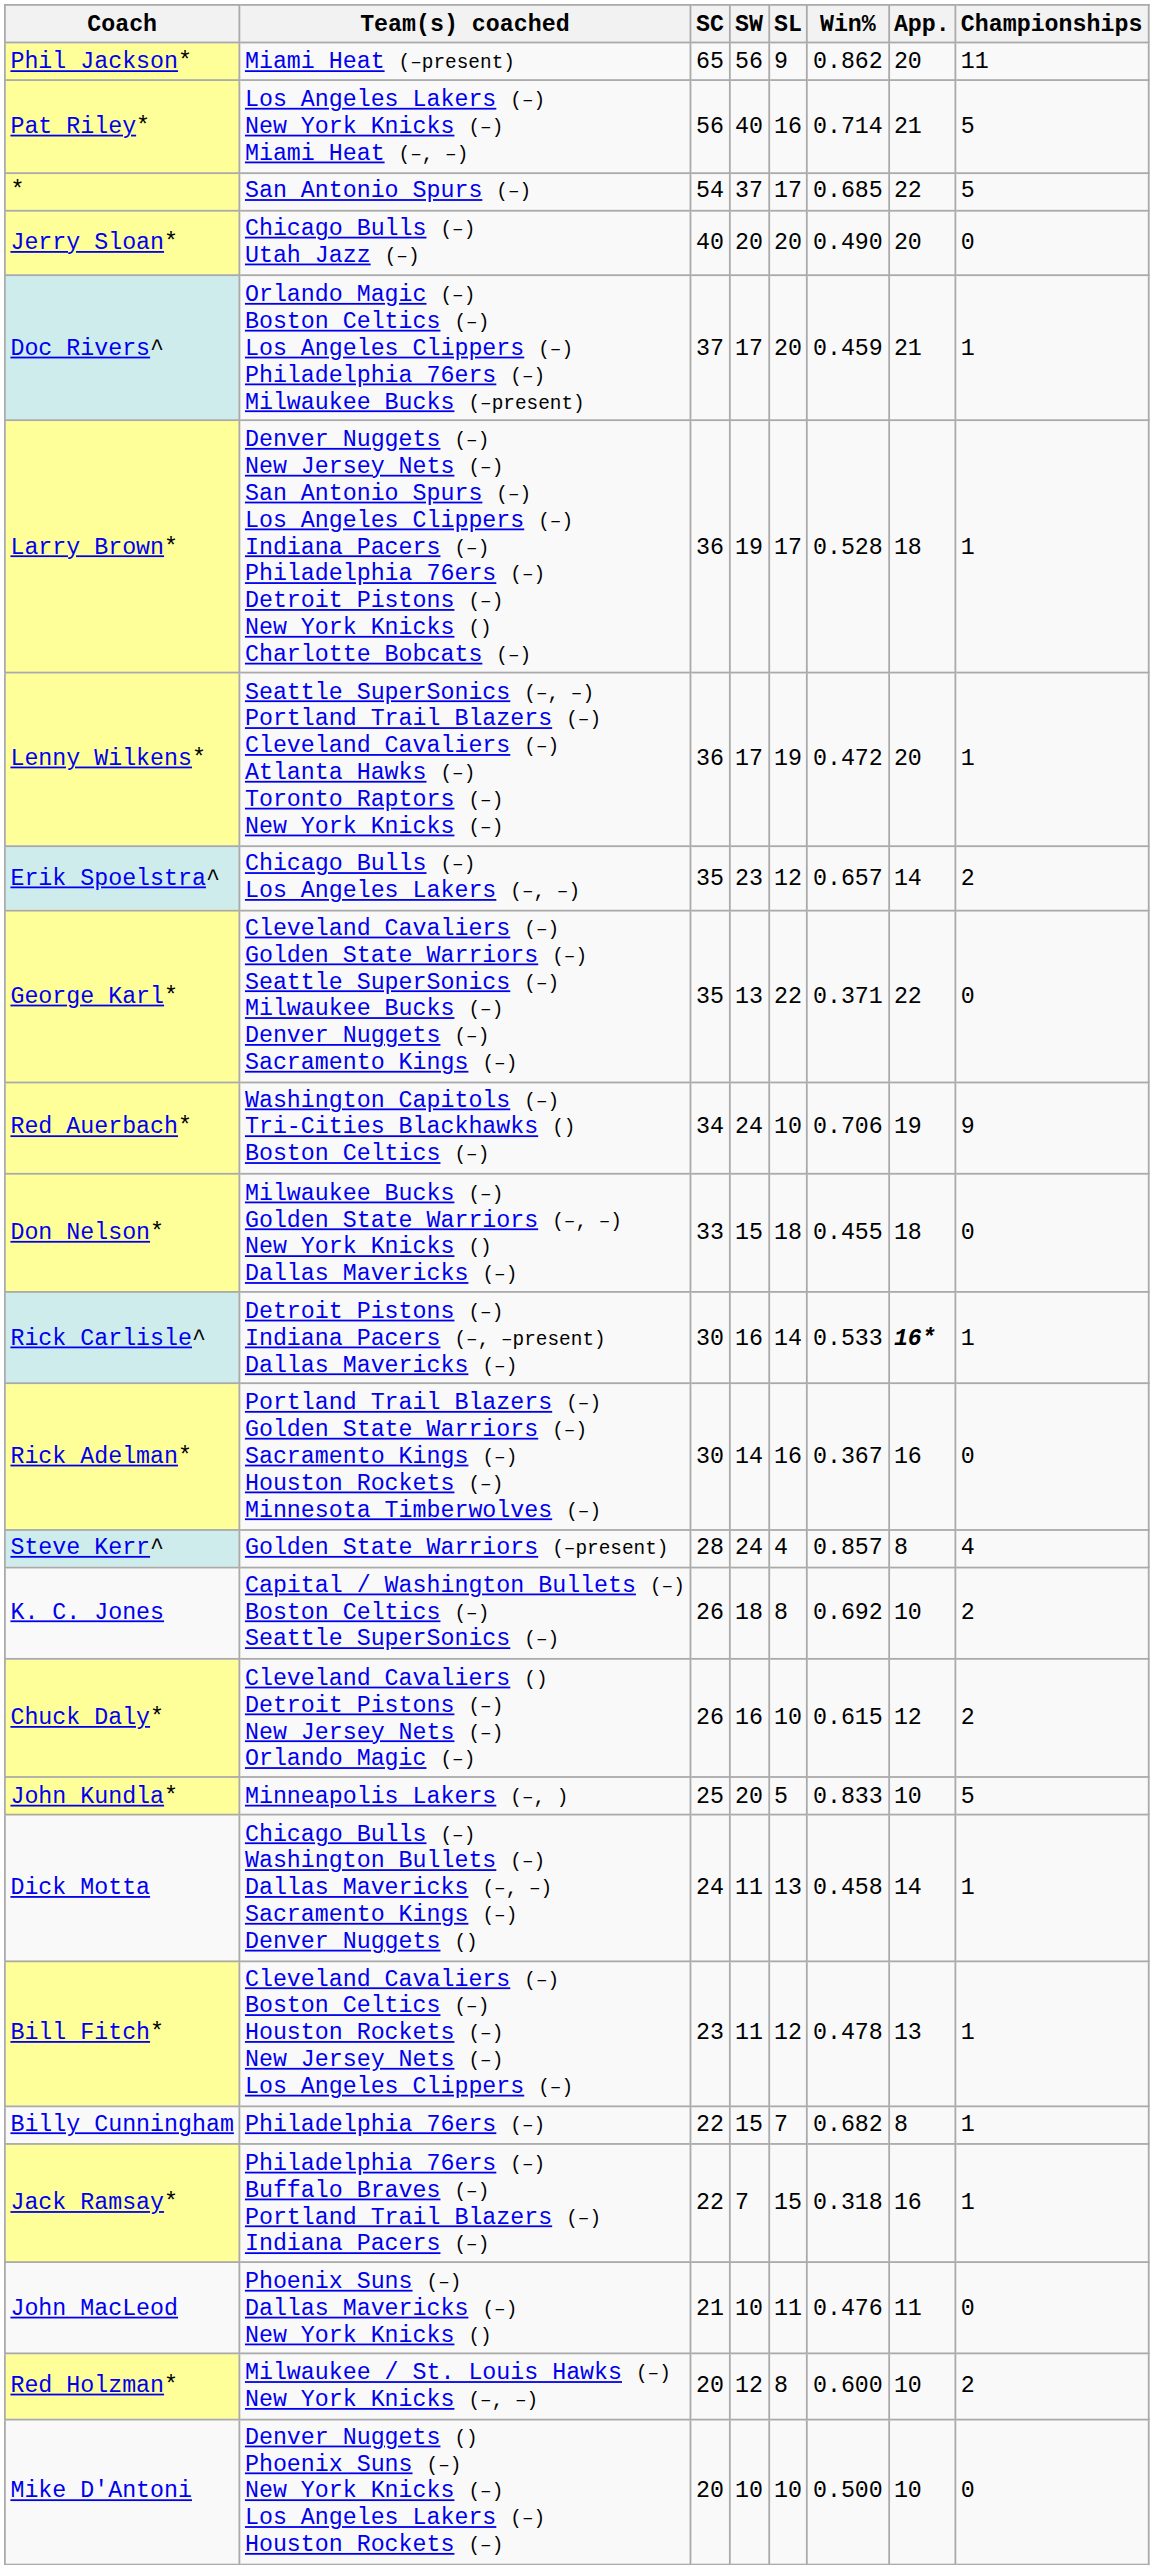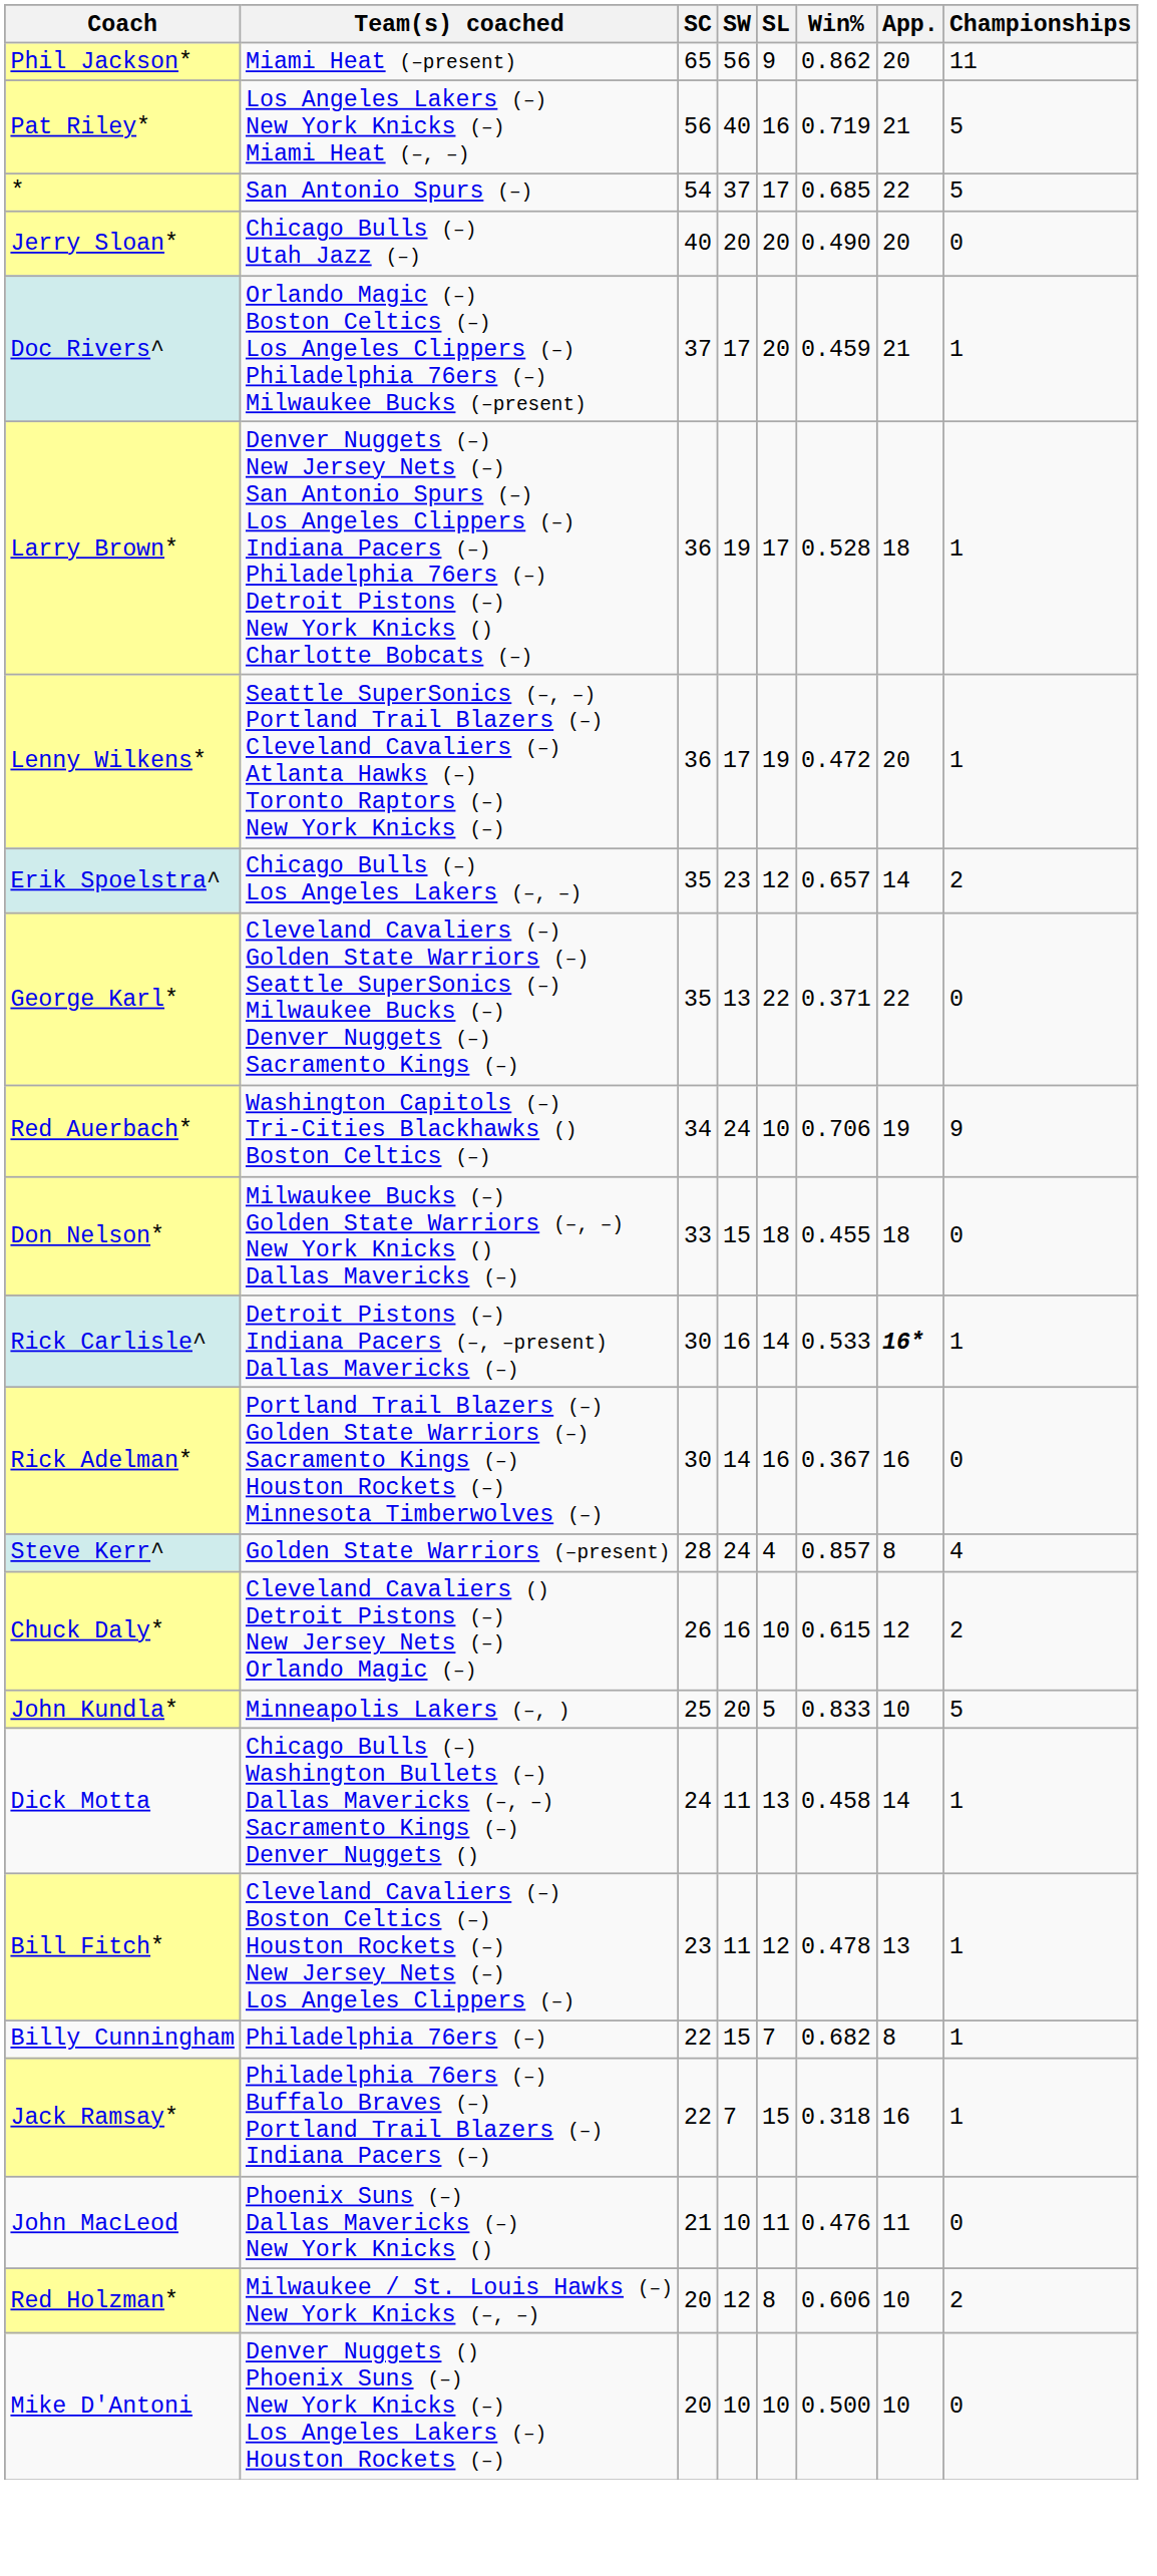Pat Riley* | Win%: 0.714 -> 0.719
- row: K. C. Jones | Capital / Washington Bullets (–) Boston Celtics (–) Seattle SuperSonics (–) | 26 | 18 | 8 | 0.692 | 10 | 2
Red Holzman* | Win%: 0.600 -> 0.606
